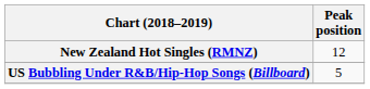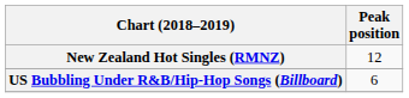US Bubbling Under R&B/Hip-Hop Songs (Billboard) | Peak position: 5 -> 6
